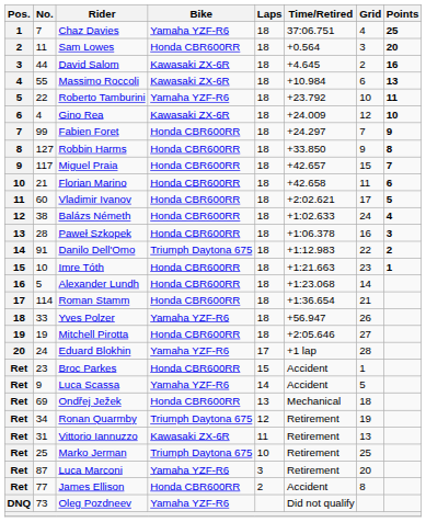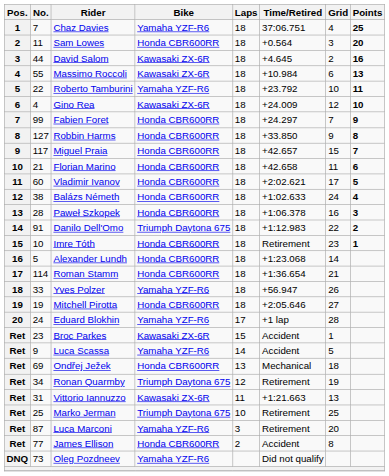Imre Tóth | Time/Retired: +1:21.663 -> Retirement
Broc Parkes | Bike: Honda CBR600RR -> Kawasaki ZX-6R
Vittorio Iannuzzo | Time/Retired: Retirement -> +1:21.663
